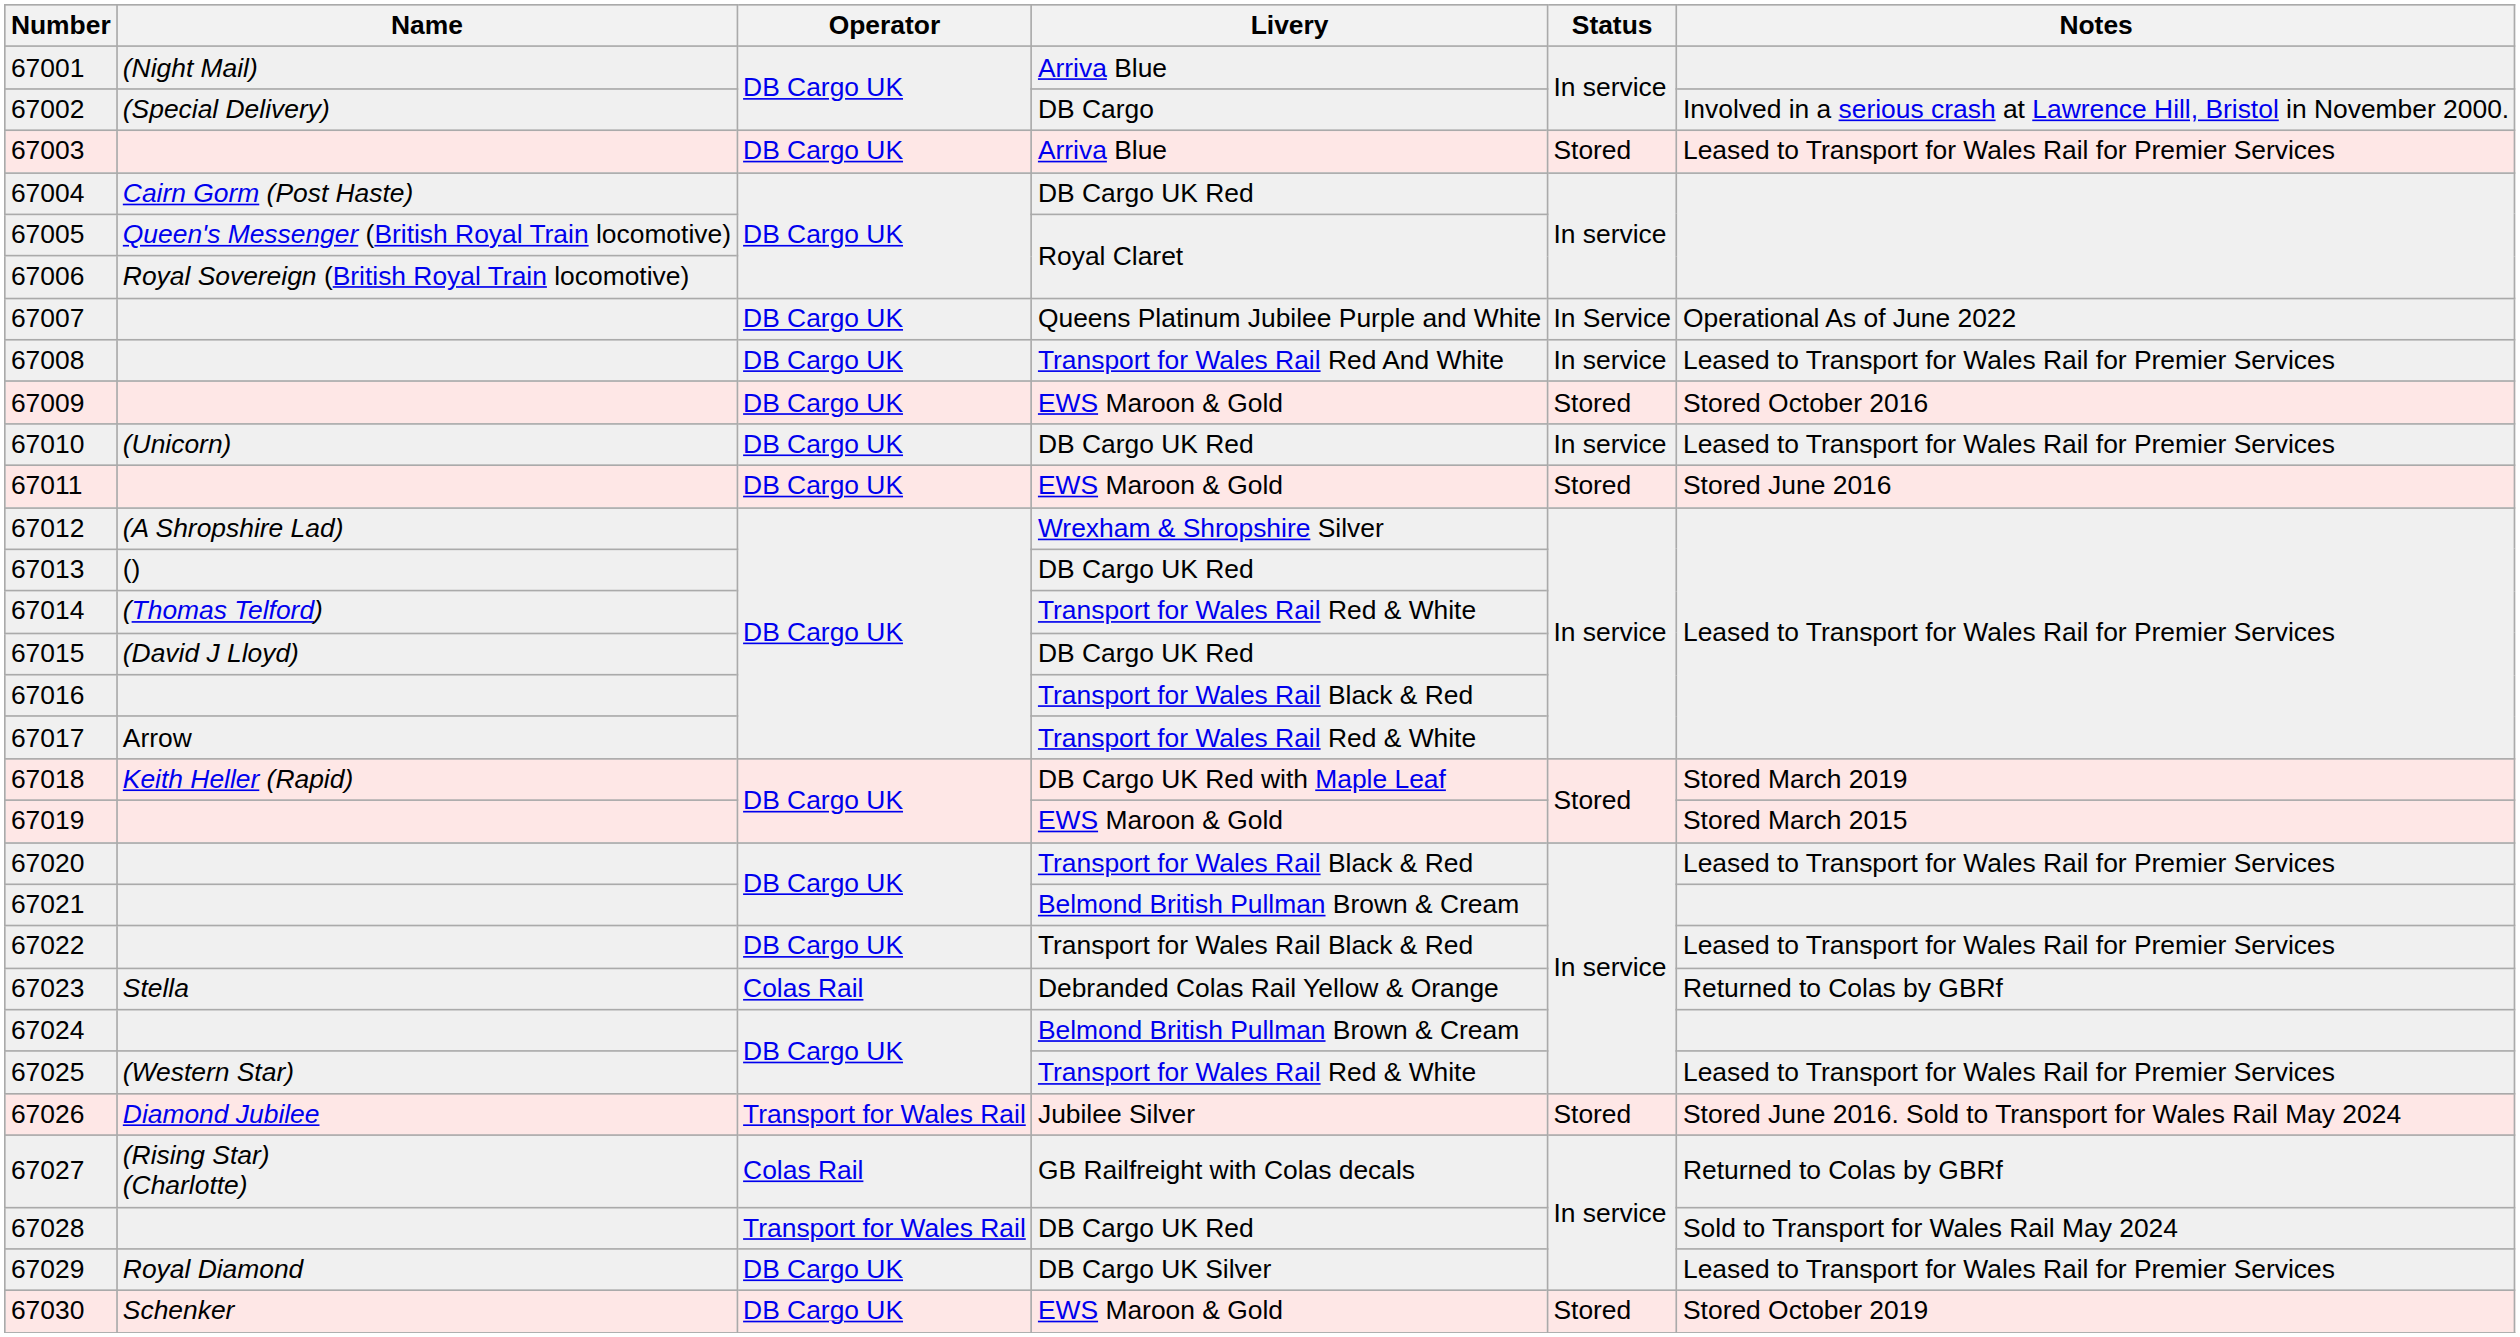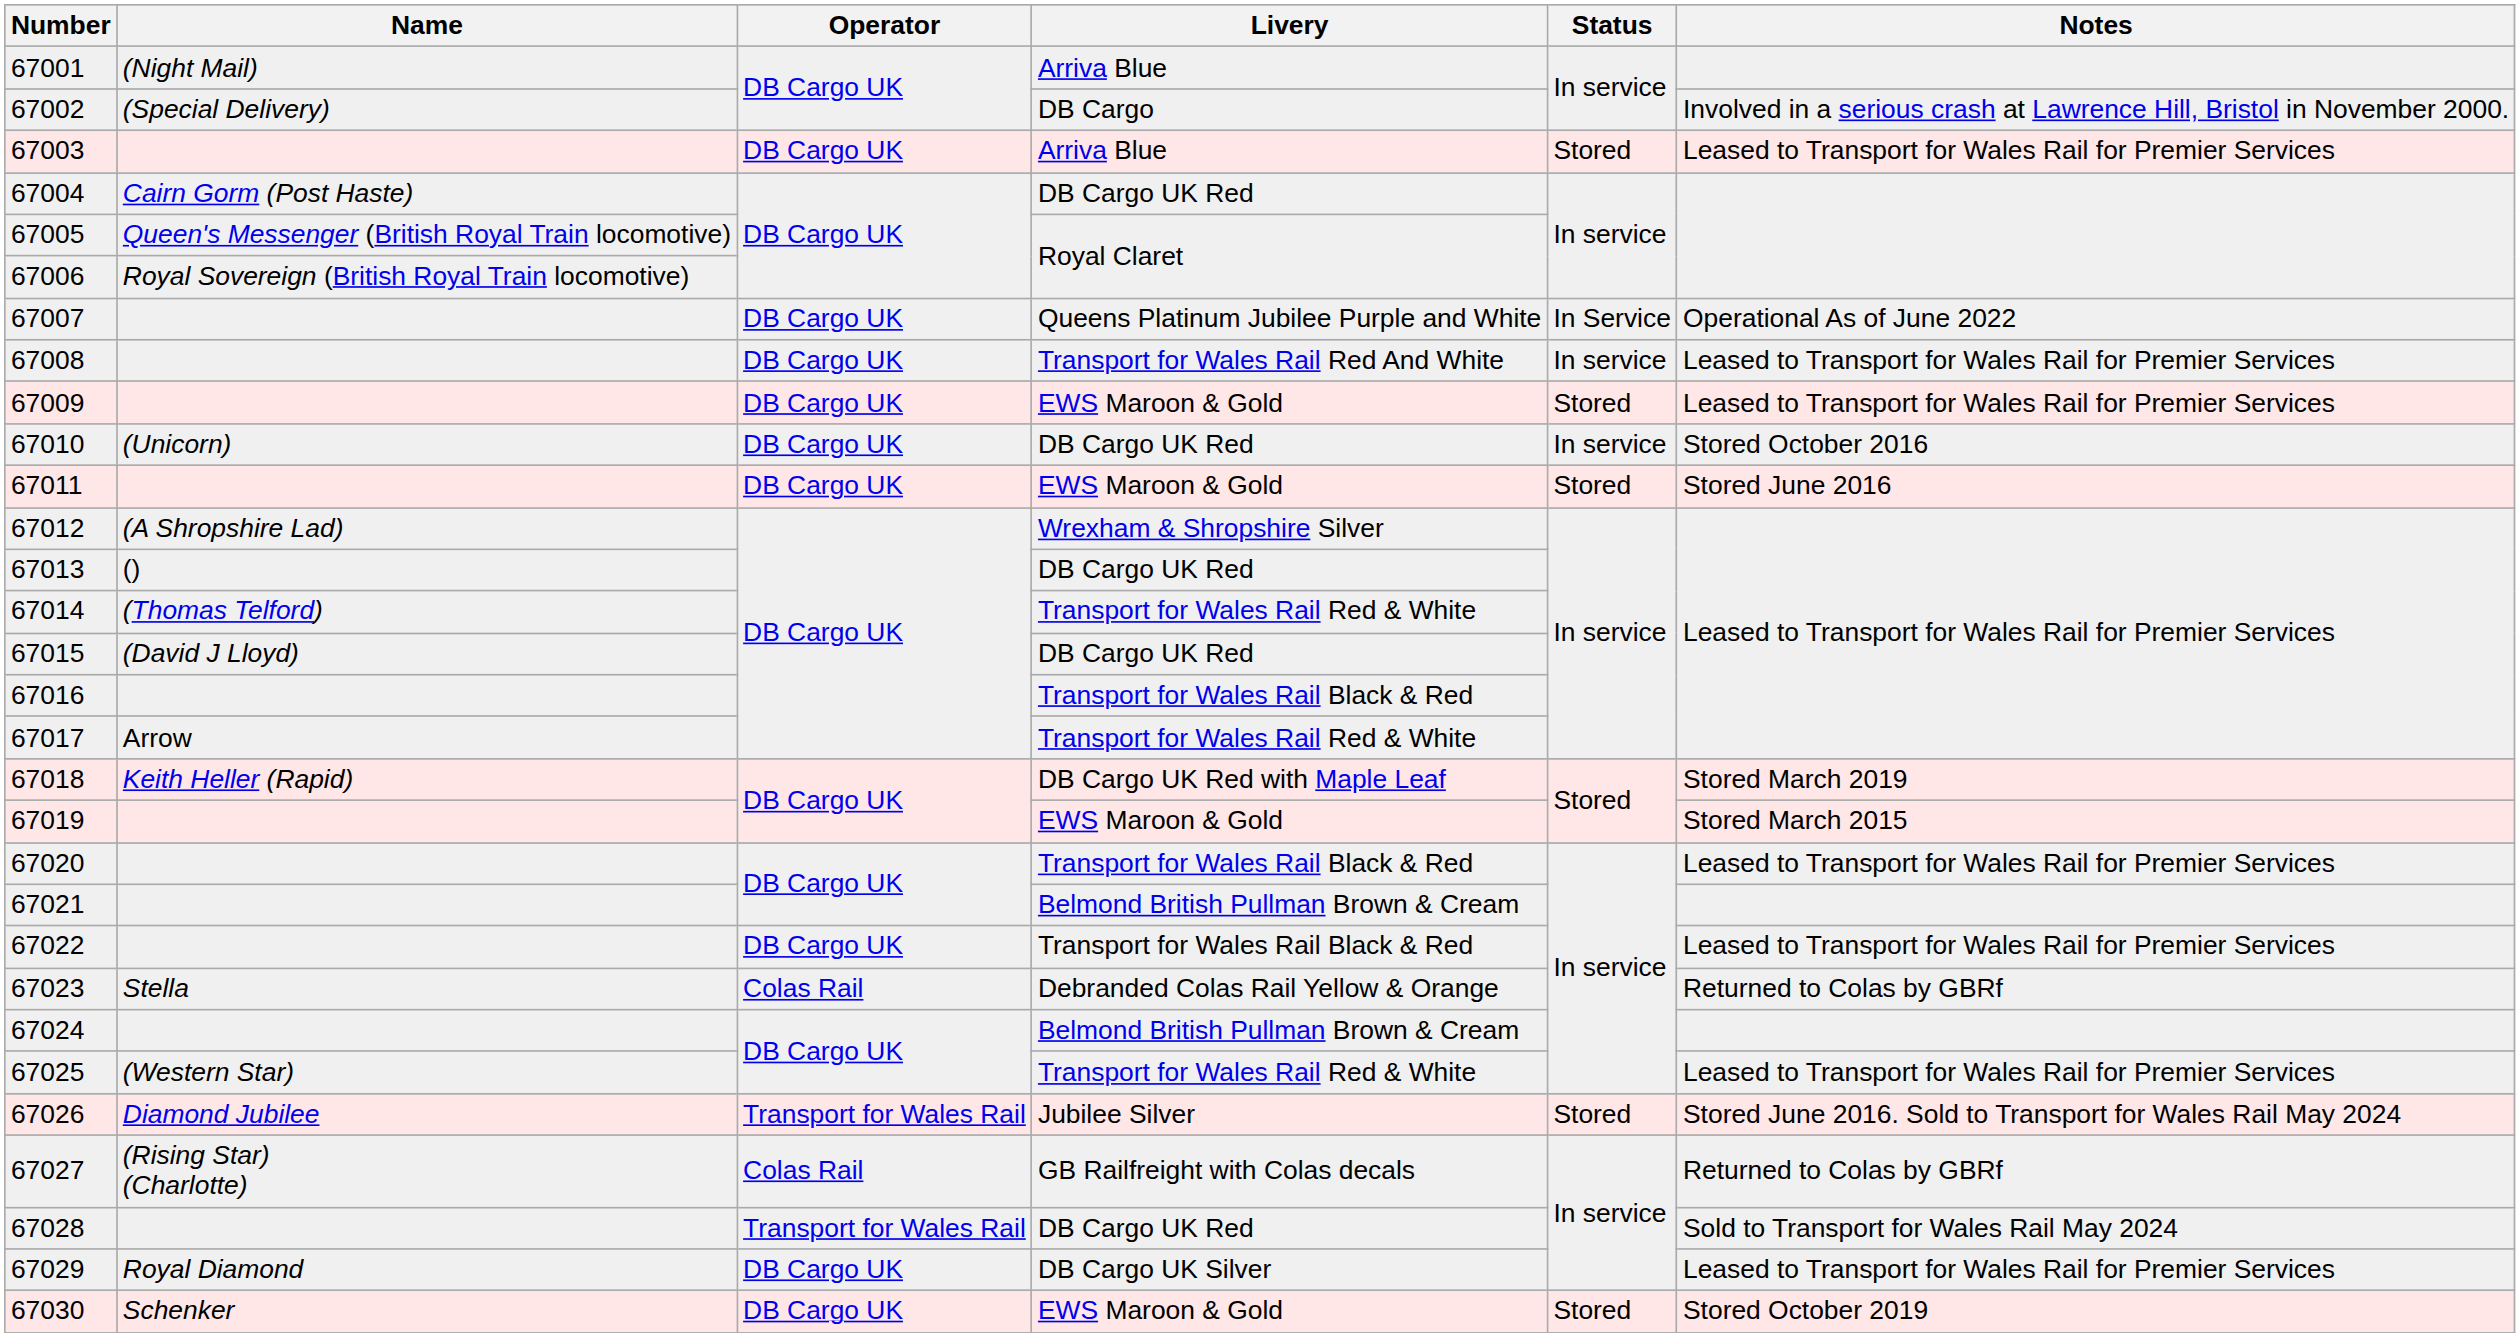67009 | Notes: Stored October 2016 -> Leased to Transport for Wales Rail for Premier Services
67010 | Notes: Leased to Transport for Wales Rail for Premier Services -> Stored October 2016
